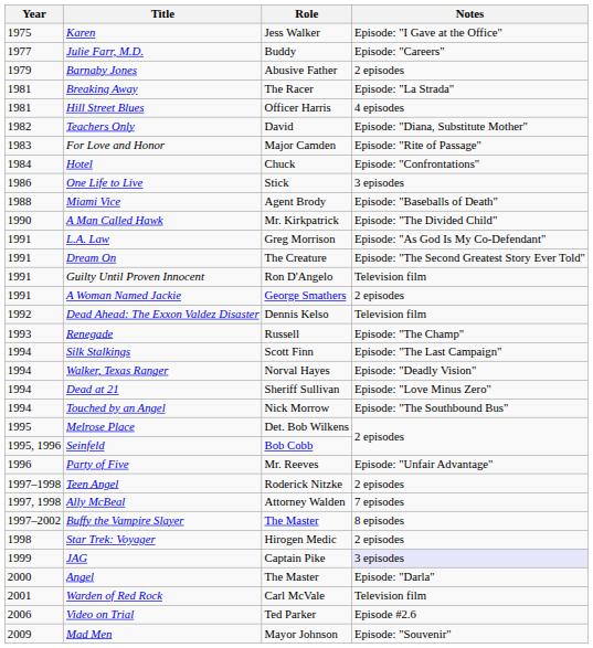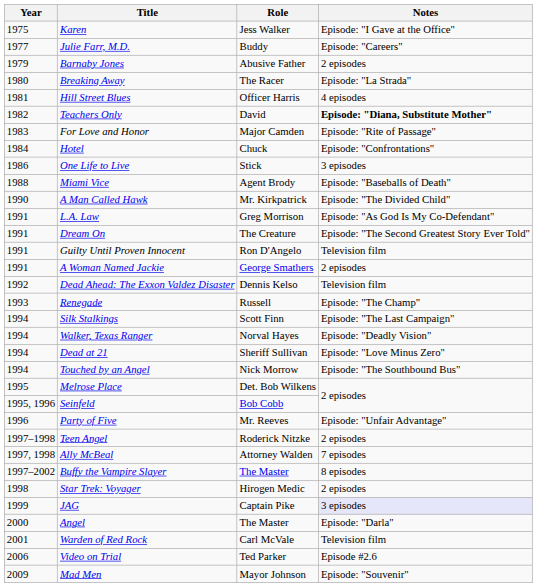Breaking Away | Year: 1981 -> 1980
Teachers Only | Notes: normal -> bold
